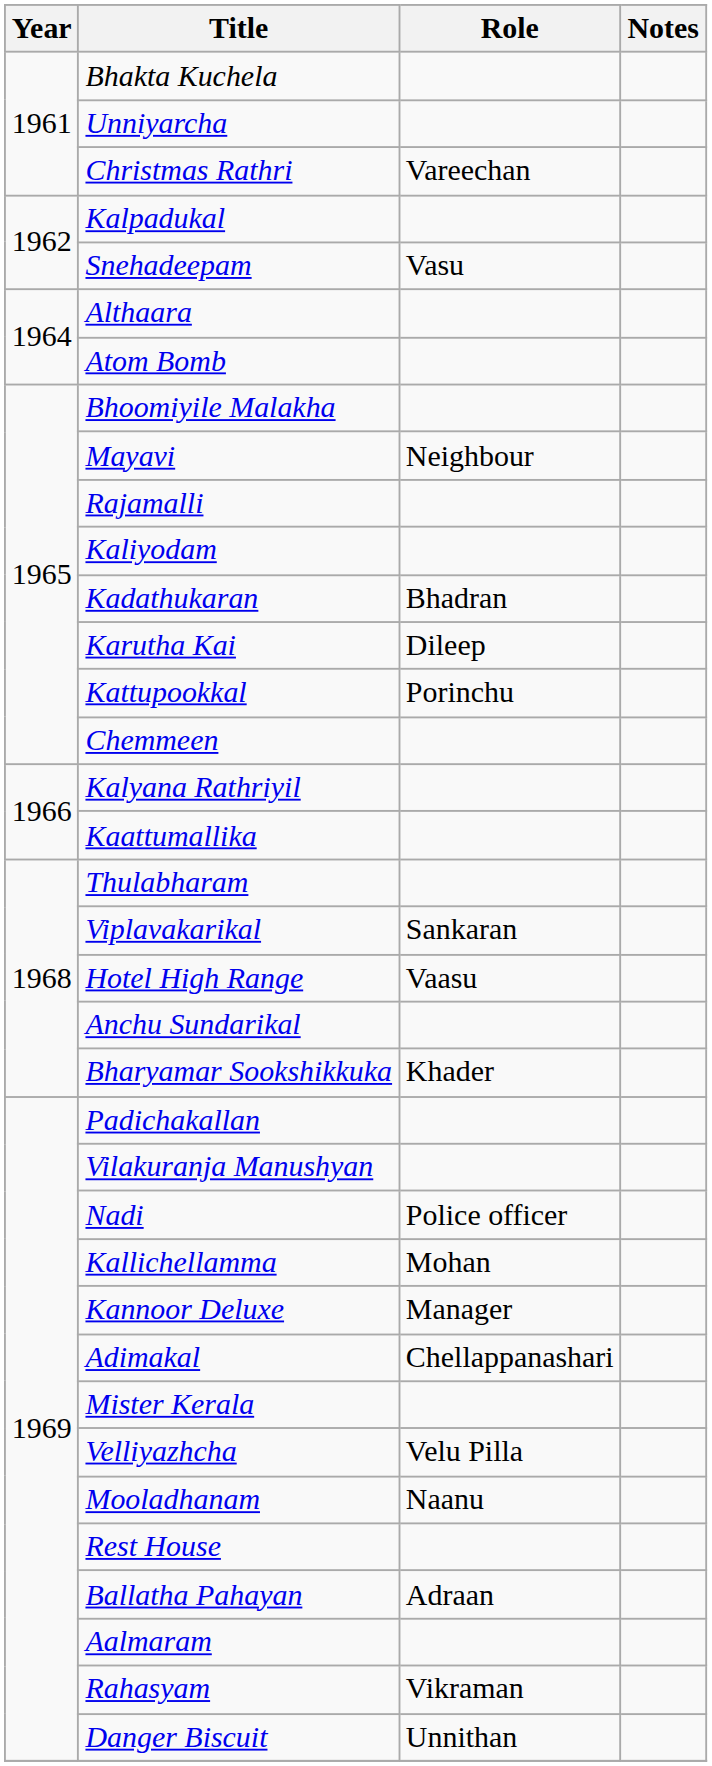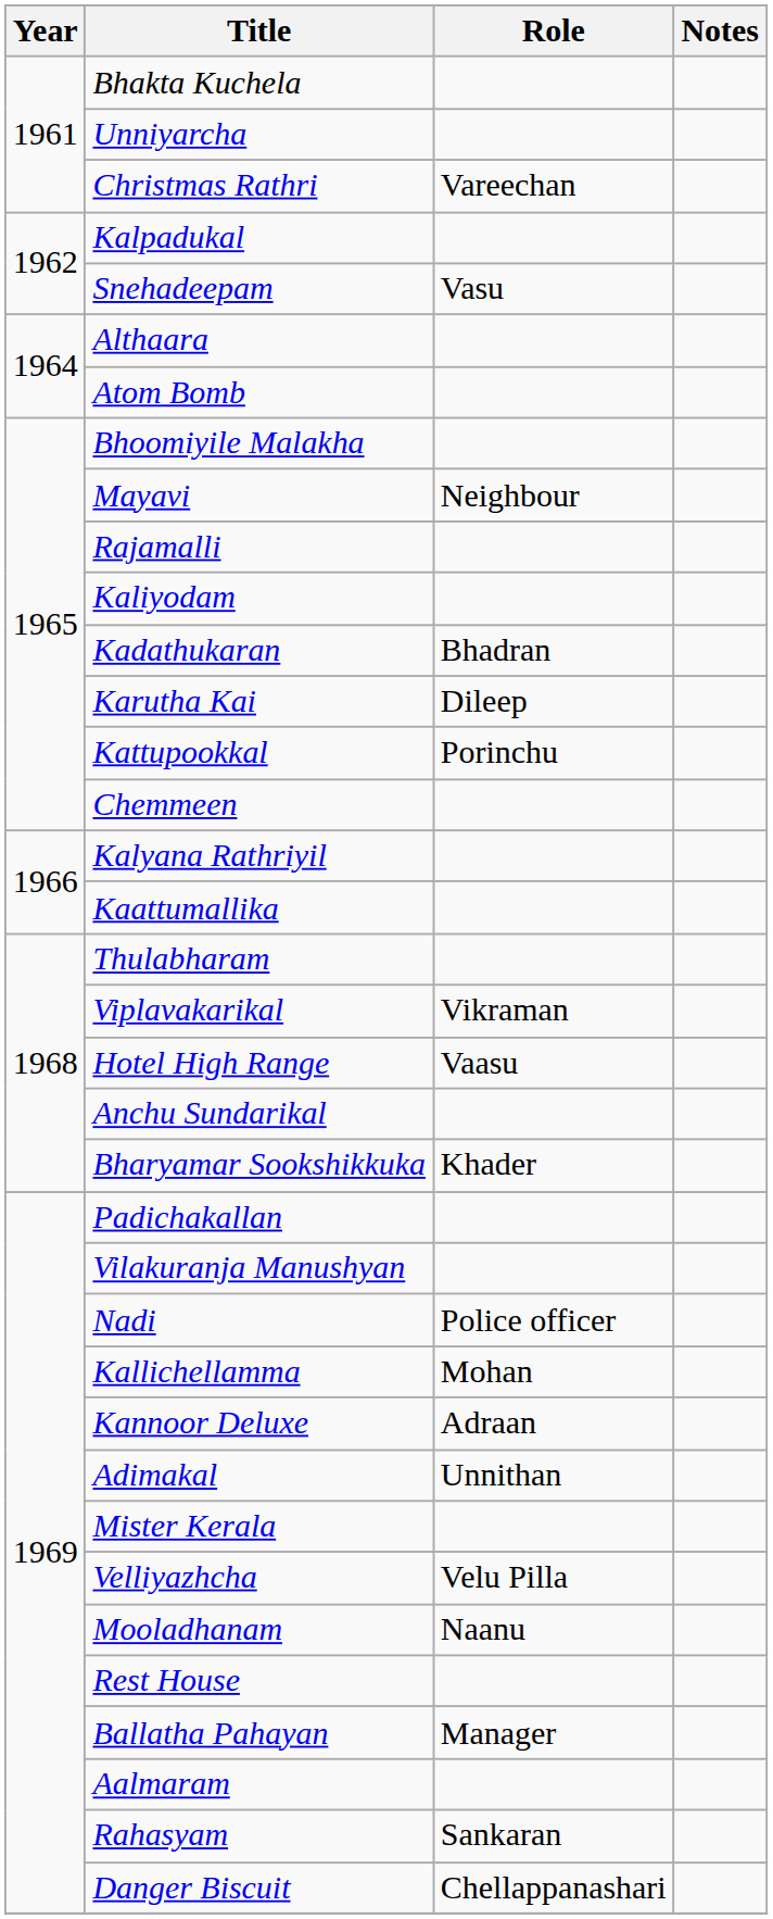Viplavakarikal | Role: Sankaran -> Vikraman
Kannoor Deluxe | Role: Manager -> Adraan
Adimakal | Role: Chellappanashari -> Unnithan
Ballatha Pahayan | Role: Adraan -> Manager
Rahasyam | Role: Vikraman -> Sankaran
Danger Biscuit | Role: Unnithan -> Chellappanashari
